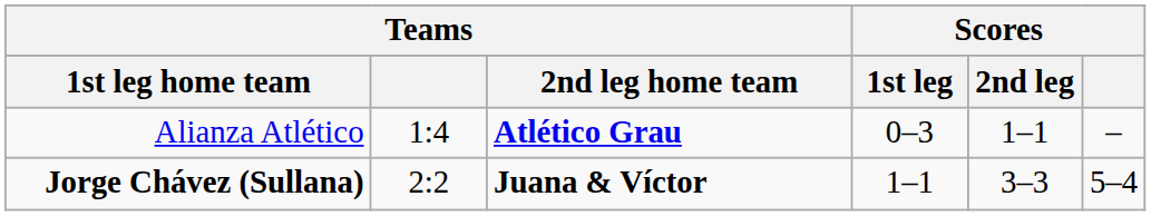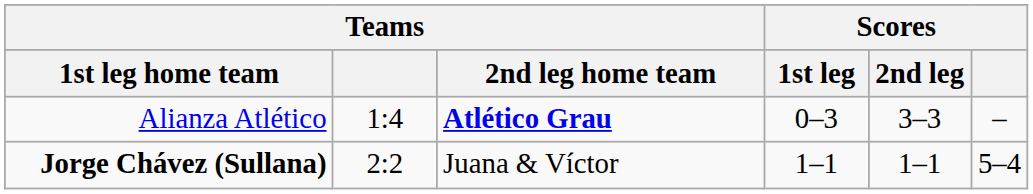Alianza Atlético | Scores / 2nd leg: 1–1 -> 3–3
Jorge Chávez (Sullana) | Teams / 2nd leg home team: bold -> normal
Jorge Chávez (Sullana) | Scores / 2nd leg: 3–3 -> 1–1
